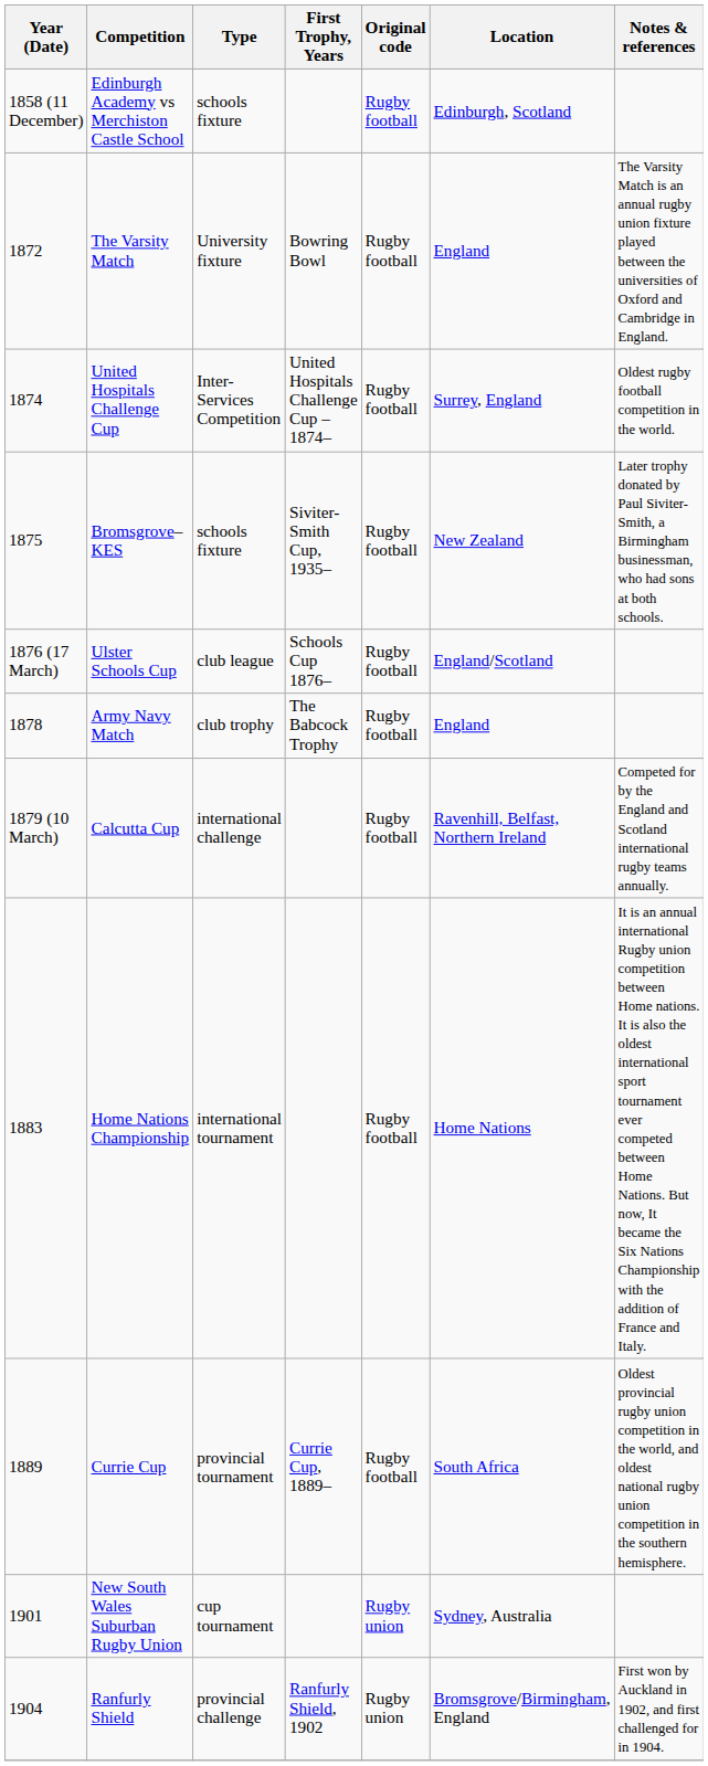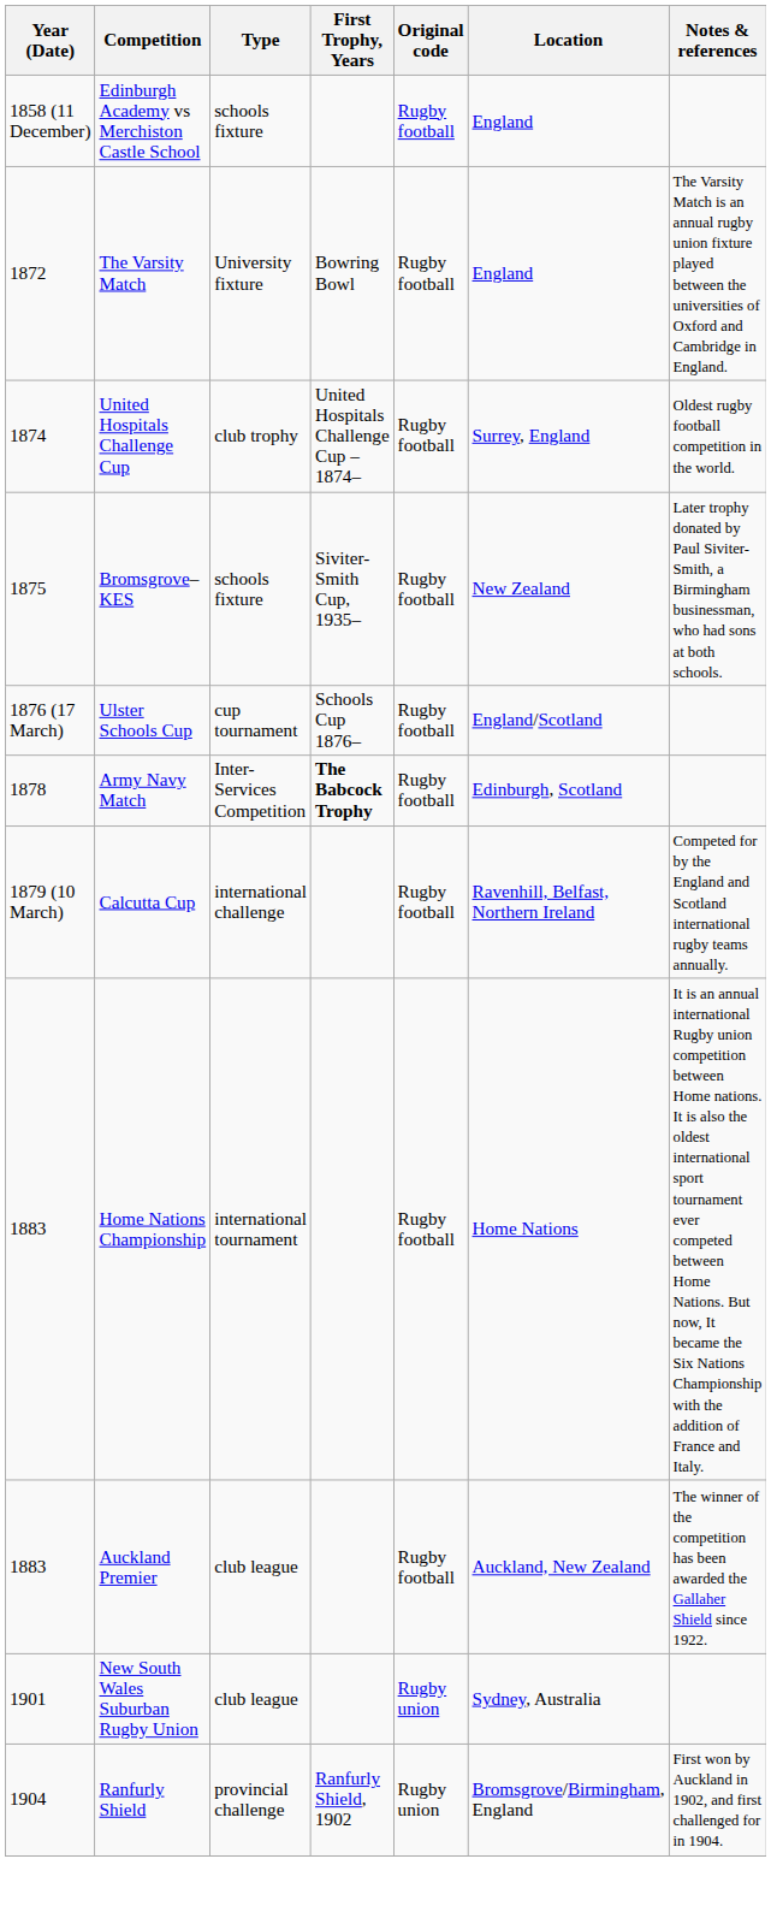Edinburgh Academy vs Merchiston Castle School | Location: Edinburgh, Scotland -> England
United Hospitals Challenge Cup | Type: Inter-Services Competition -> club trophy
Ulster Schools Cup | Type: club league -> cup tournament
Army Navy Match | Type: club trophy -> Inter-Services Competition
Army Navy Match | First Trophy, Years: normal -> bold
Army Navy Match | Location: England -> Edinburgh, Scotland
+ row: 1883 | Auckland Premier | club league | Rugby football | Auckland, New Zealand | The winner of the competition has been awarded the Gallaher Shield since 1922.
- row: 1889 | Currie Cup | provincial tournament | Currie Cup, 1889– | Rugby football | South Africa | Oldest provincial rugby union competition in the world, and oldest national rugby union competition in the southern hemisphere.
New South Wales Suburban Rugby Union | Type: cup tournament -> club league
